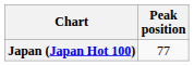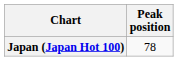Japan (Japan Hot 100) | Peak position: 77 -> 78
